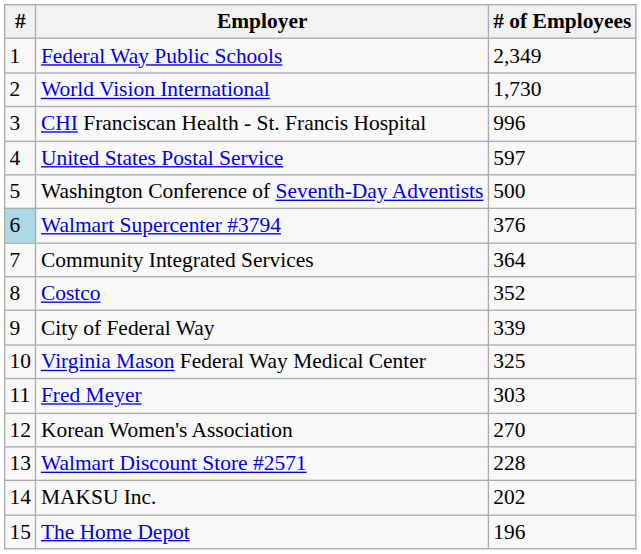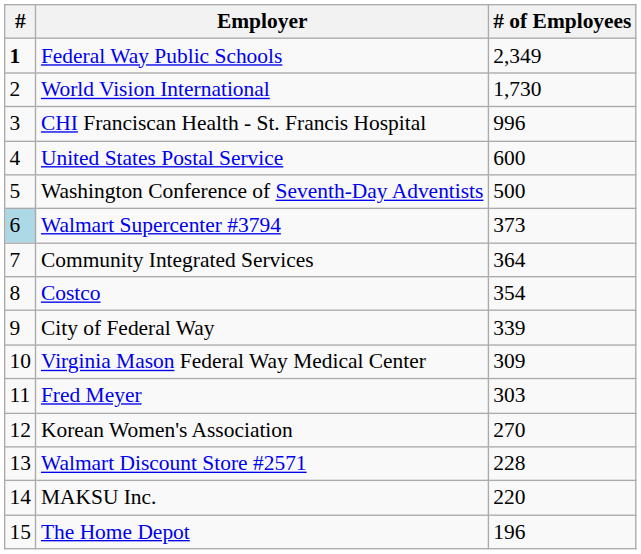Federal Way Public Schools | #: normal -> bold
United States Postal Service | # of Employees: 597 -> 600
Walmart Supercenter #3794 | # of Employees: 376 -> 373
Costco | # of Employees: 352 -> 354
Virginia Mason Federal Way Medical Center | # of Employees: 325 -> 309
MAKSU Inc. | # of Employees: 202 -> 220
